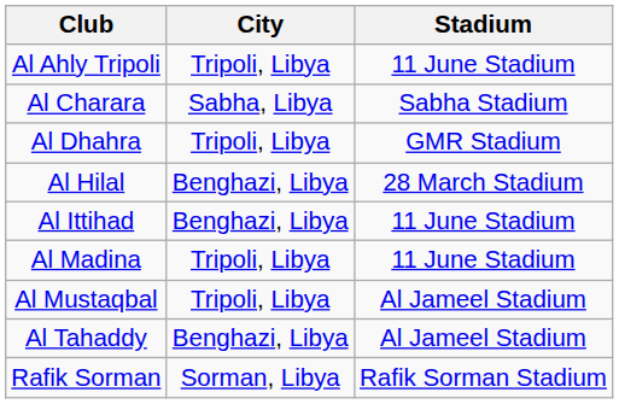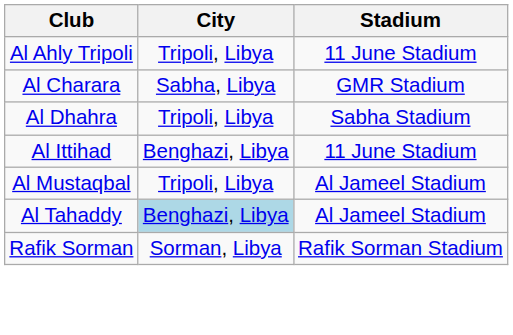Al Charara | Stadium: Sabha Stadium -> GMR Stadium
Al Dhahra | Stadium: GMR Stadium -> Sabha Stadium
- row: Al Hilal | Benghazi, Libya | 28 March Stadium
- row: Al Madina | Tripoli, Libya | 11 June Stadium
Al Tahaddy | City: no background -> lightblue background
